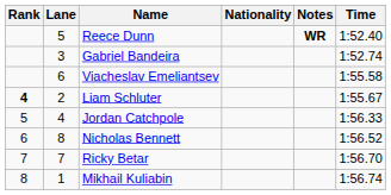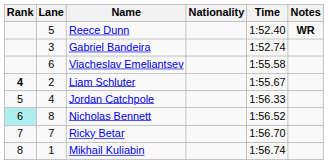columns swapped: Time <-> Notes
Nicholas Bennett | Rank: no background -> paleturquoise background
